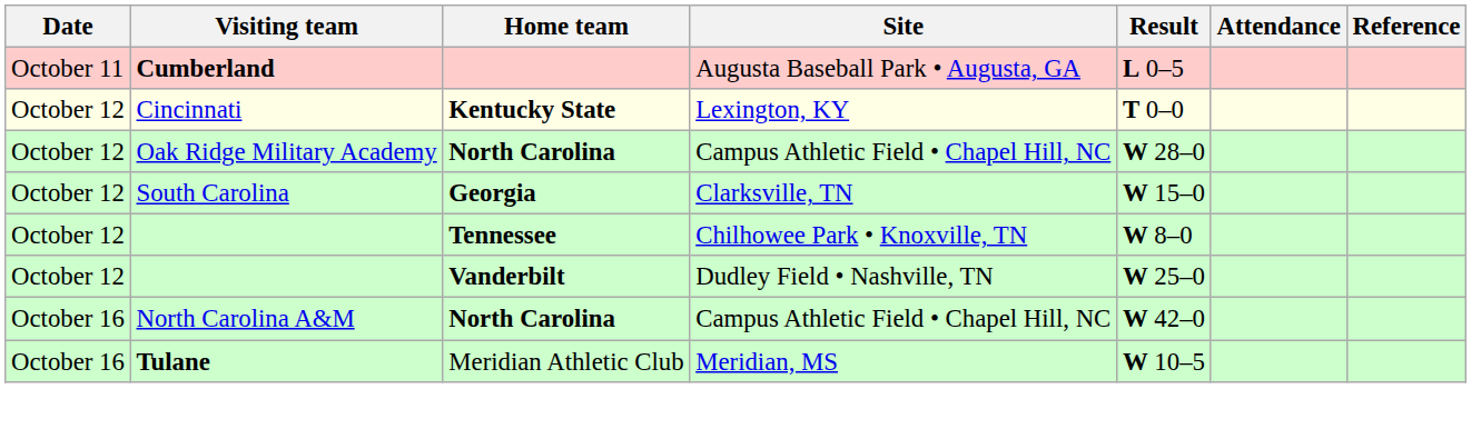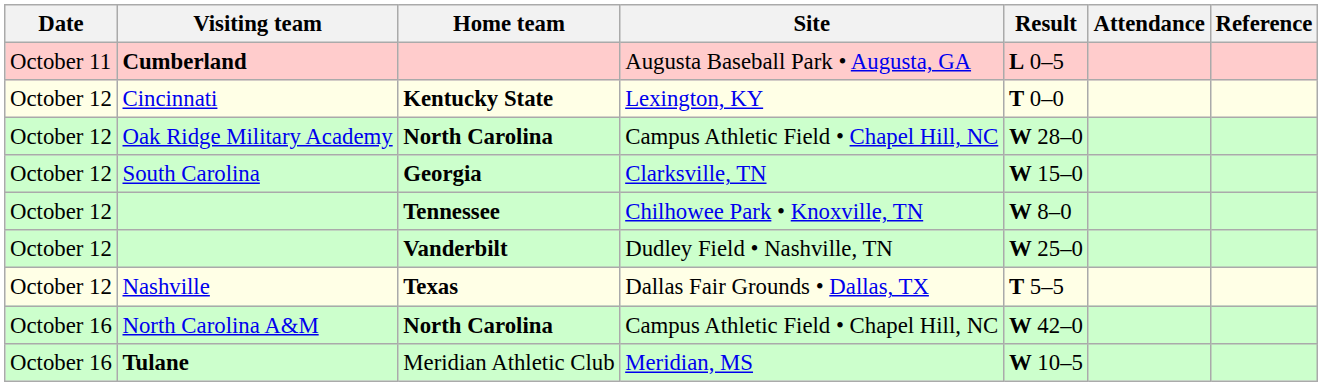+ row: October 12 | Nashville | Texas | Dallas Fair Grounds • Dallas, TX | T 5–5
